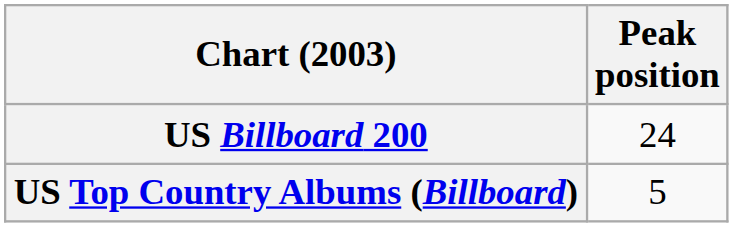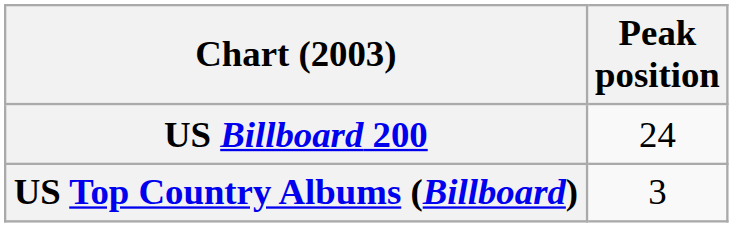US Top Country Albums (Billboard) | Peak position: 5 -> 3
